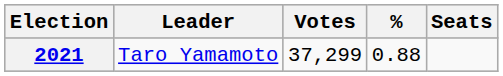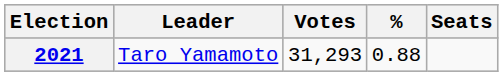2021 | Votes: 37,299 -> 31,293
